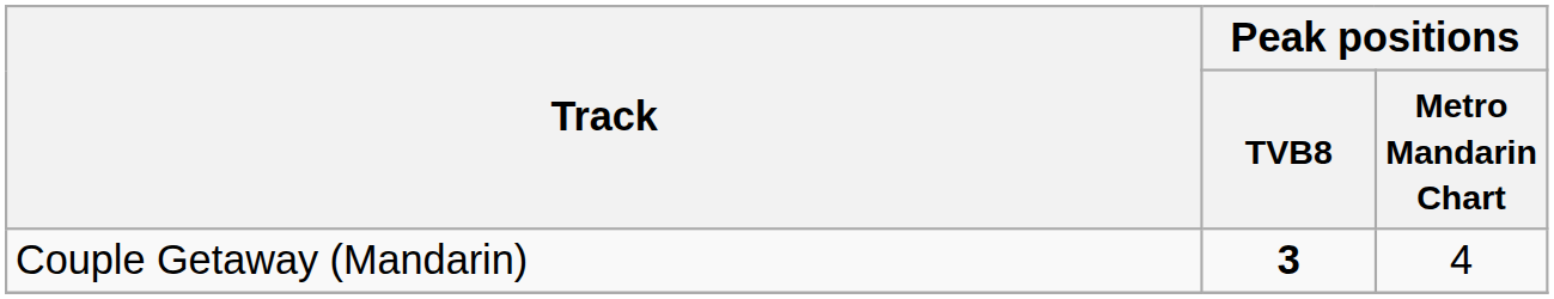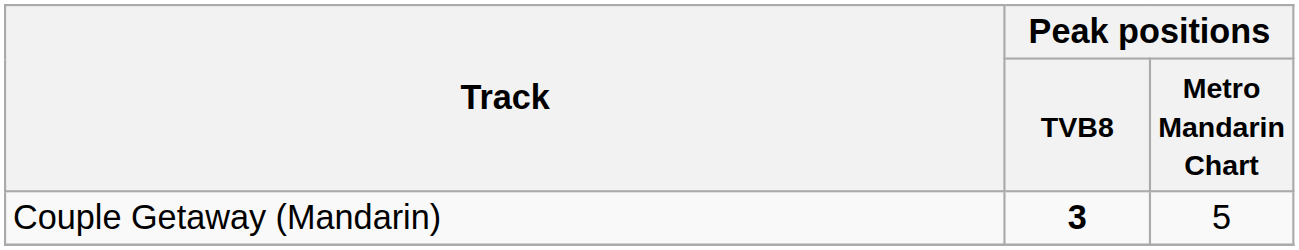Couple Getaway (Mandarin) | Peak positions / Metro Mandarin Chart: 4 -> 5
